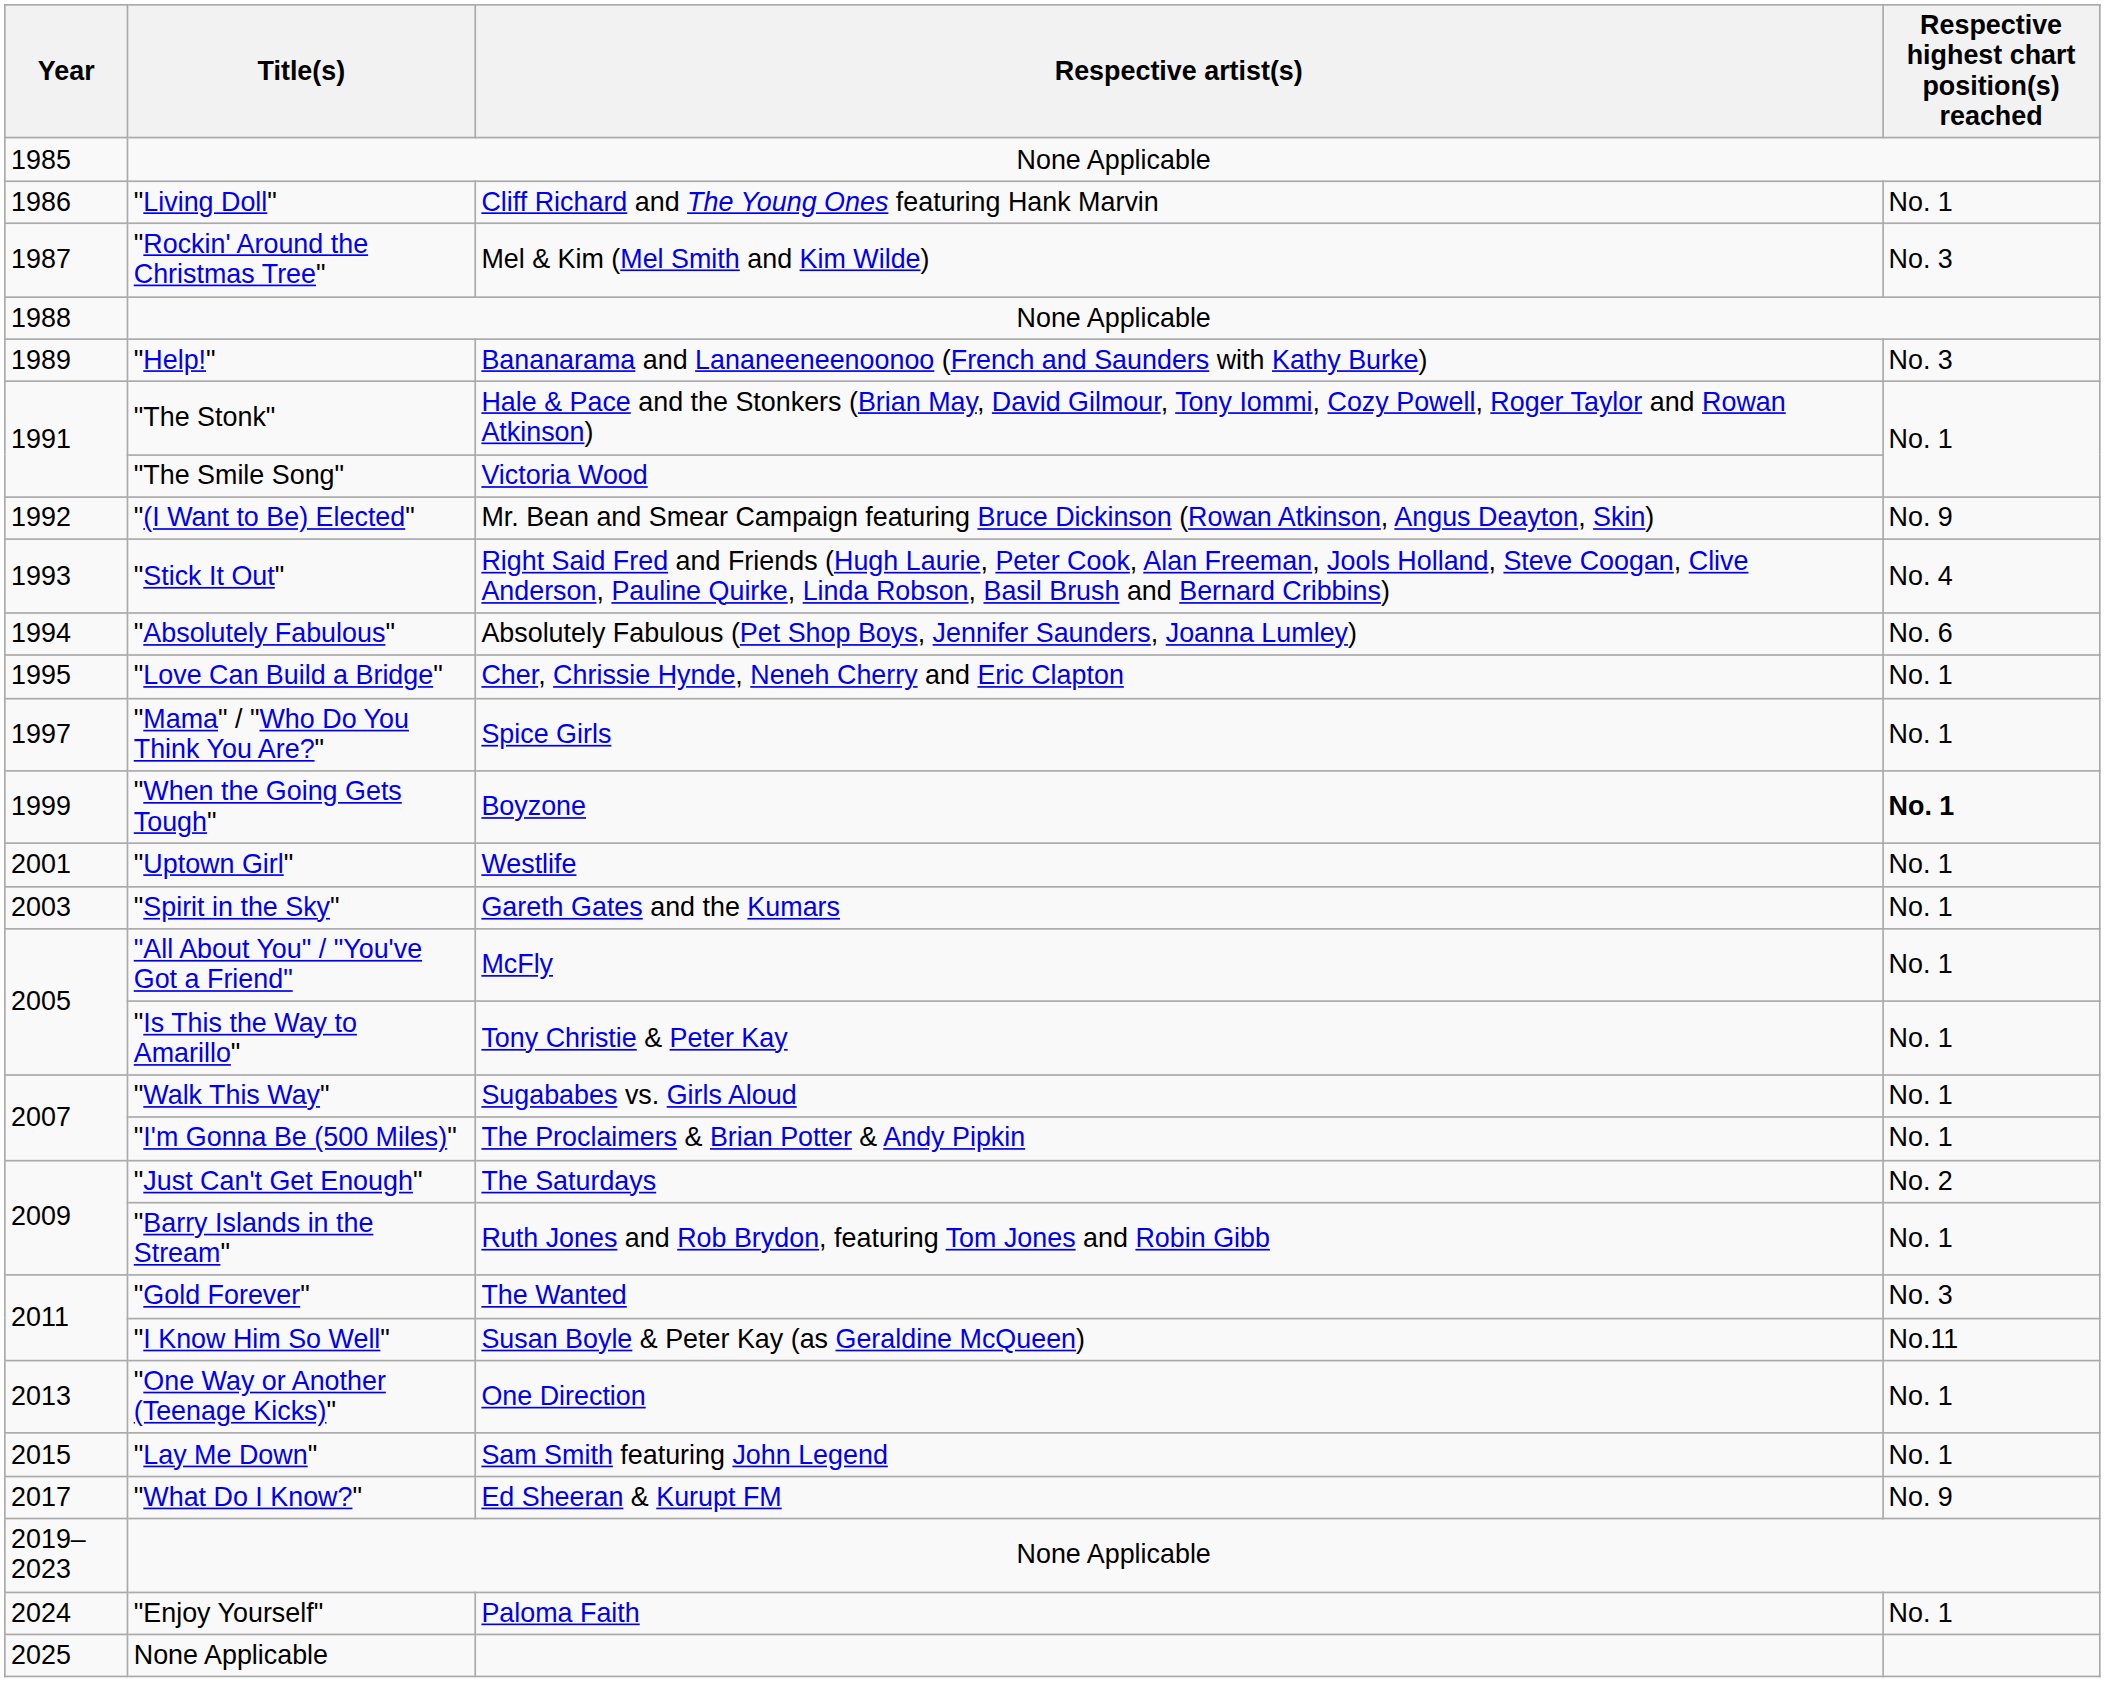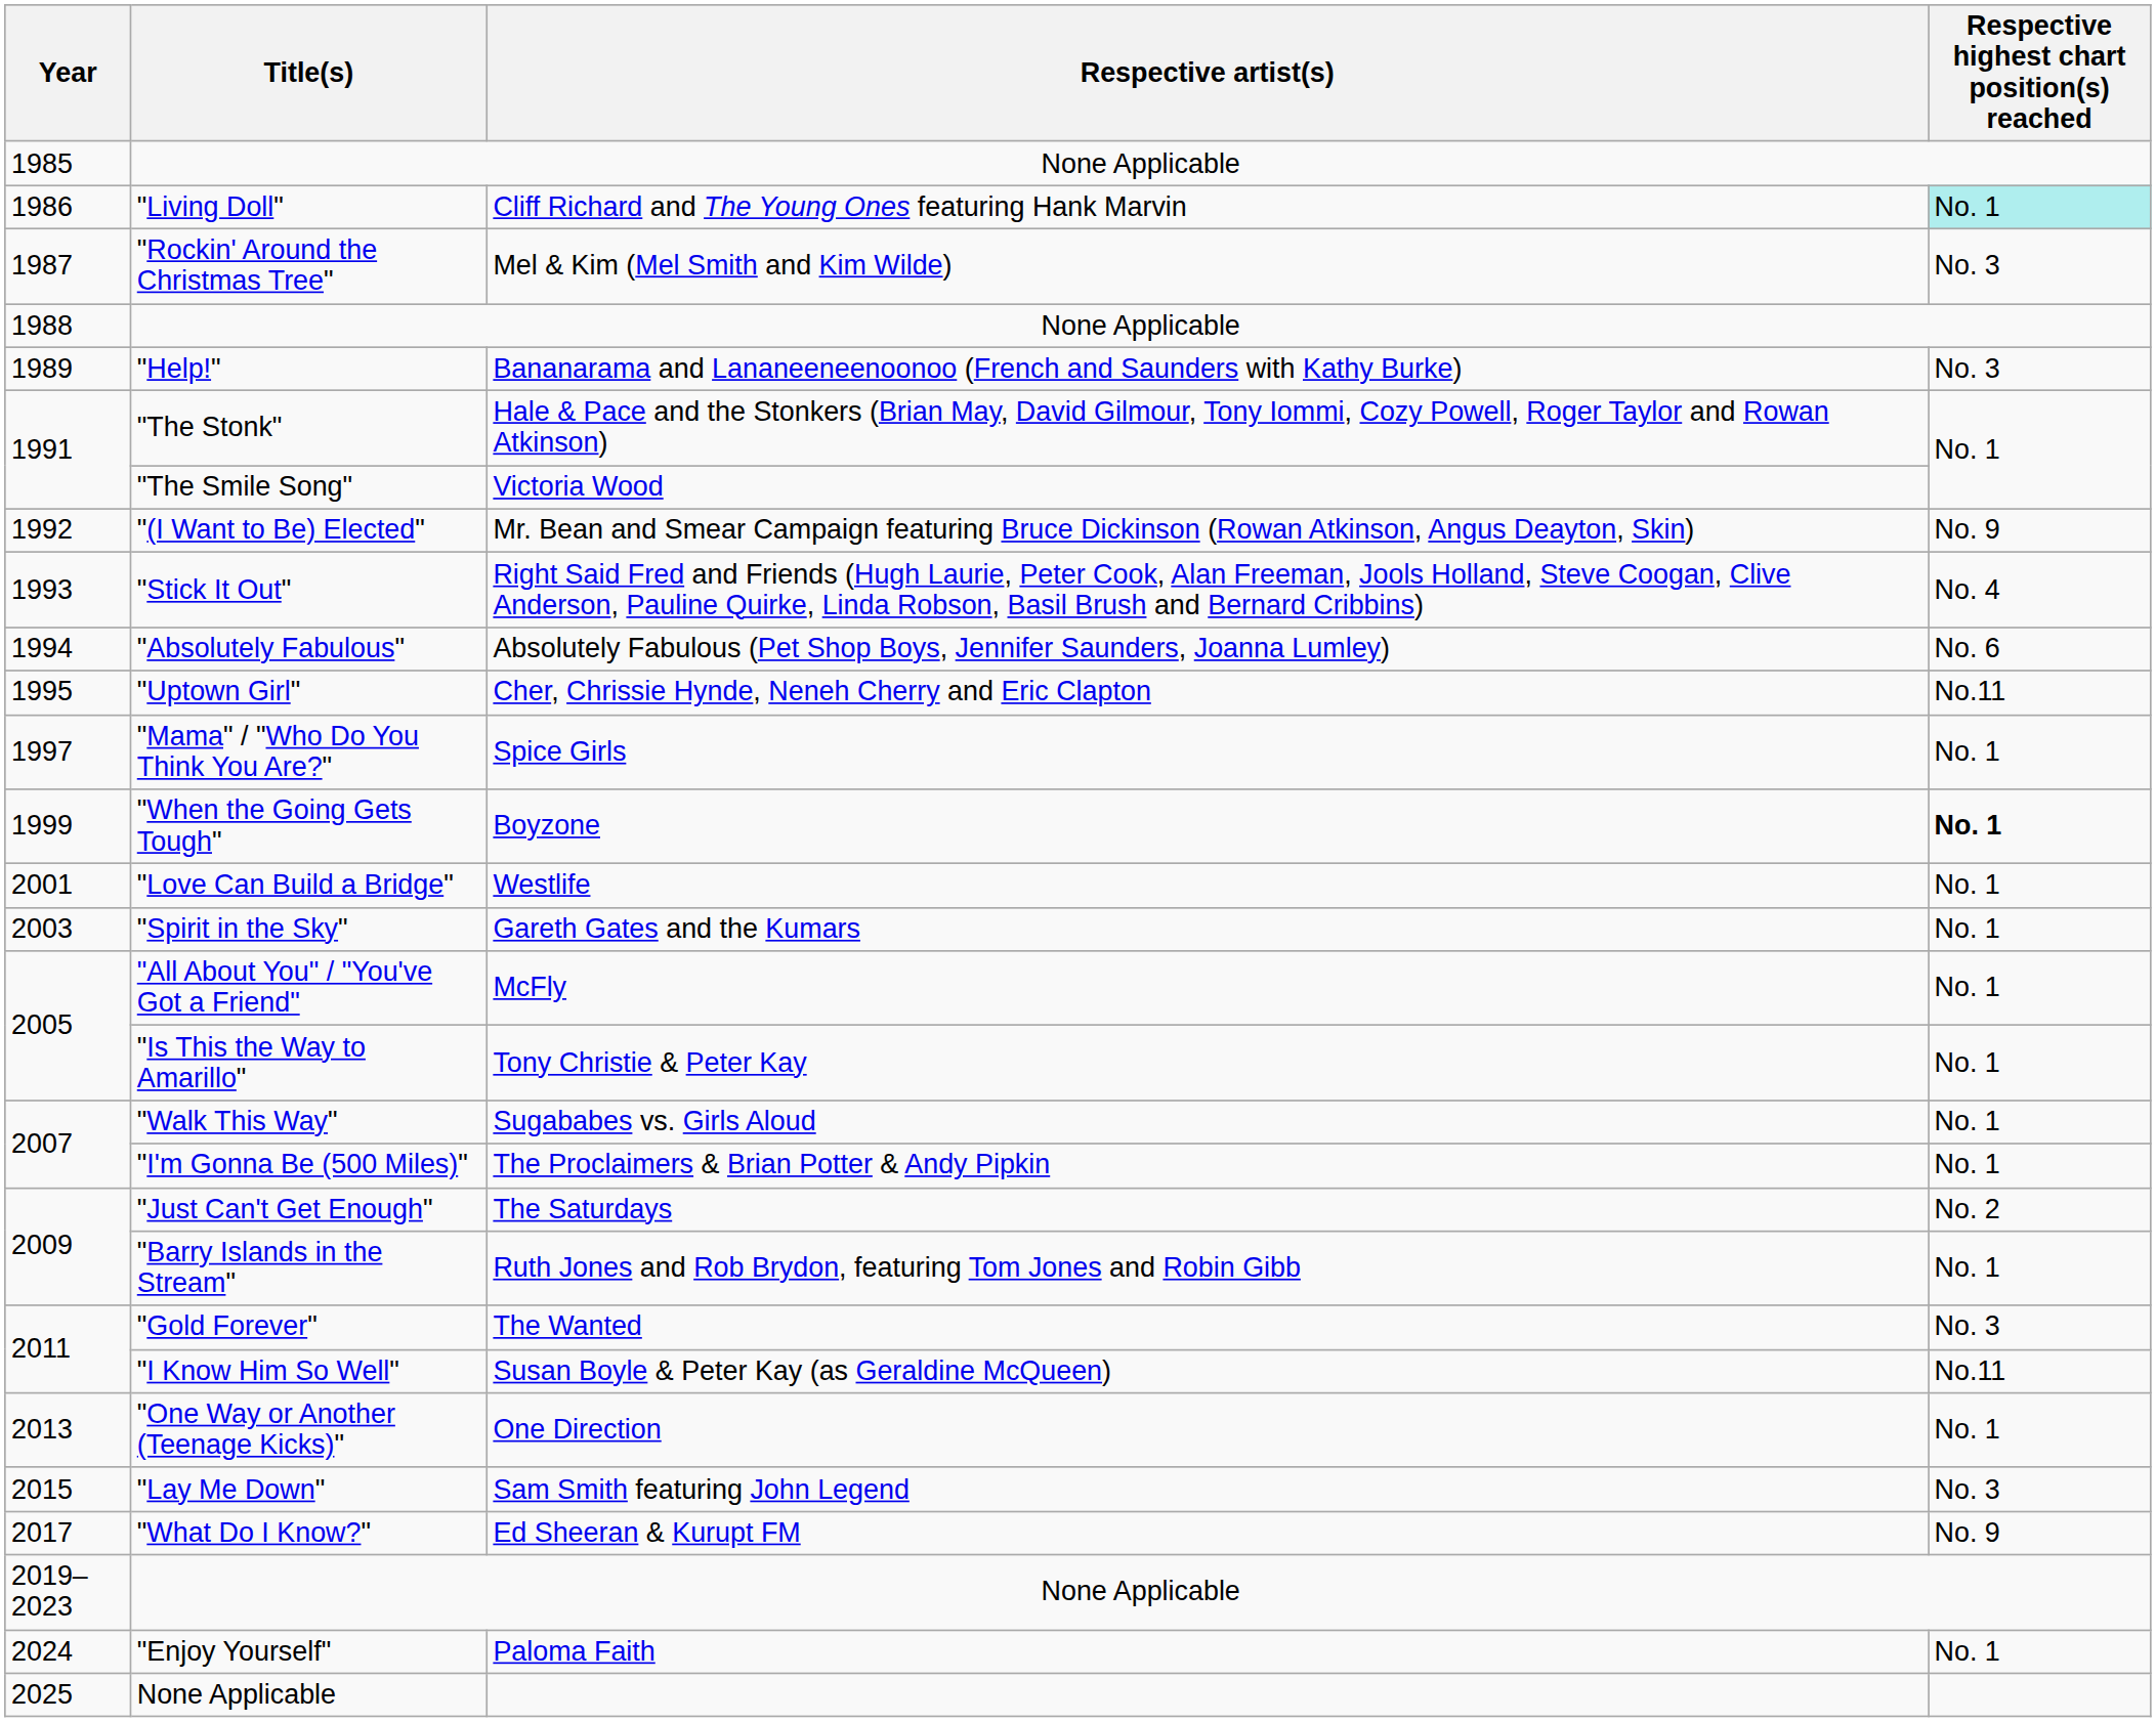Cliff Richard and The Young Ones featuring Hank Marvin | Respective highest chart position(s) reached: no background -> paleturquoise background
Cher, Chrissie Hynde, Neneh Cherry and Eric Clapton | Title(s): "Love Can Build a Bridge" -> "Uptown Girl"
Cher, Chrissie Hynde, Neneh Cherry and Eric Clapton | Respective highest chart position(s) reached: No. 1 -> No.11
Westlife | Title(s): "Uptown Girl" -> "Love Can Build a Bridge"
Sam Smith featuring John Legend | Respective highest chart position(s) reached: No. 1 -> No. 3
